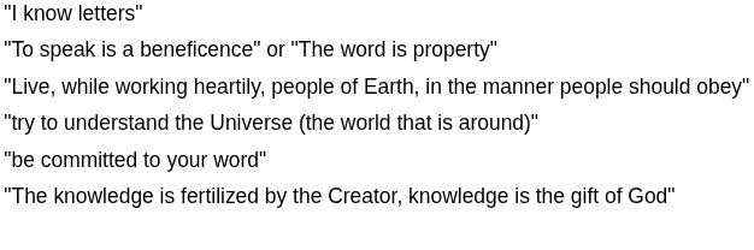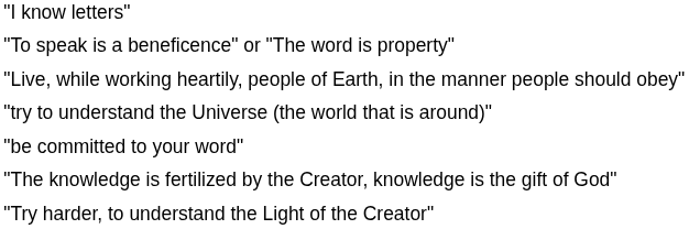+ row: "Try harder, to understand the Light of the Creator"
